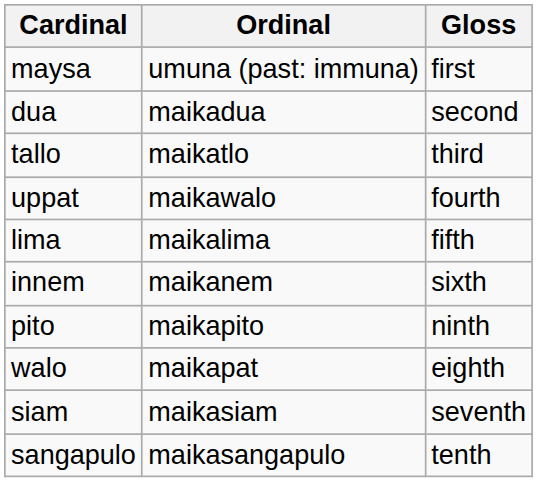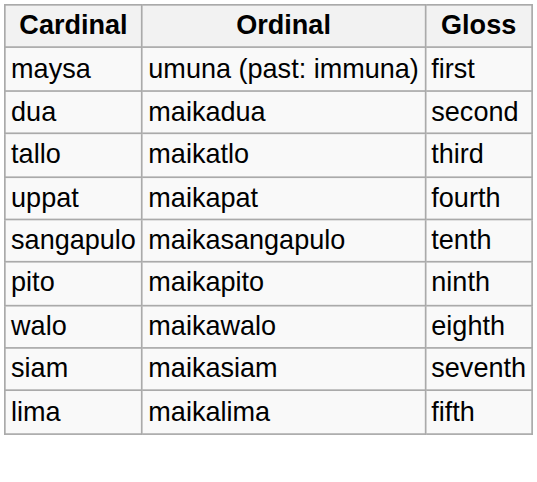uppat | Ordinal: maikawalo -> maikapat
rows swapped: lima <-> sangapulo
- row: innem | maikanem | sixth
walo | Ordinal: maikapat -> maikawalo
